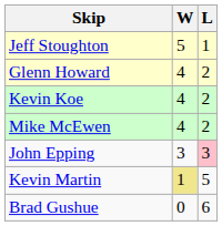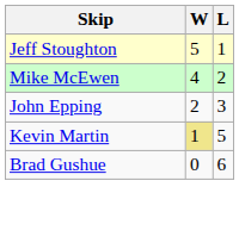- row: Glenn Howard | 4 | 2
- row: Kevin Koe | 4 | 2
John Epping | W: 3 -> 2
John Epping | L: pink background -> no background
